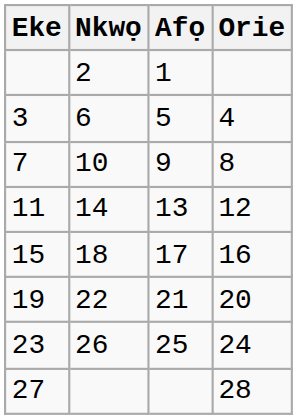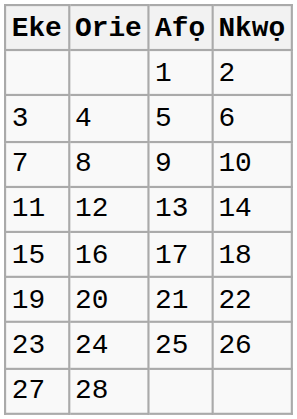columns swapped: Orie <-> Nkwọ
